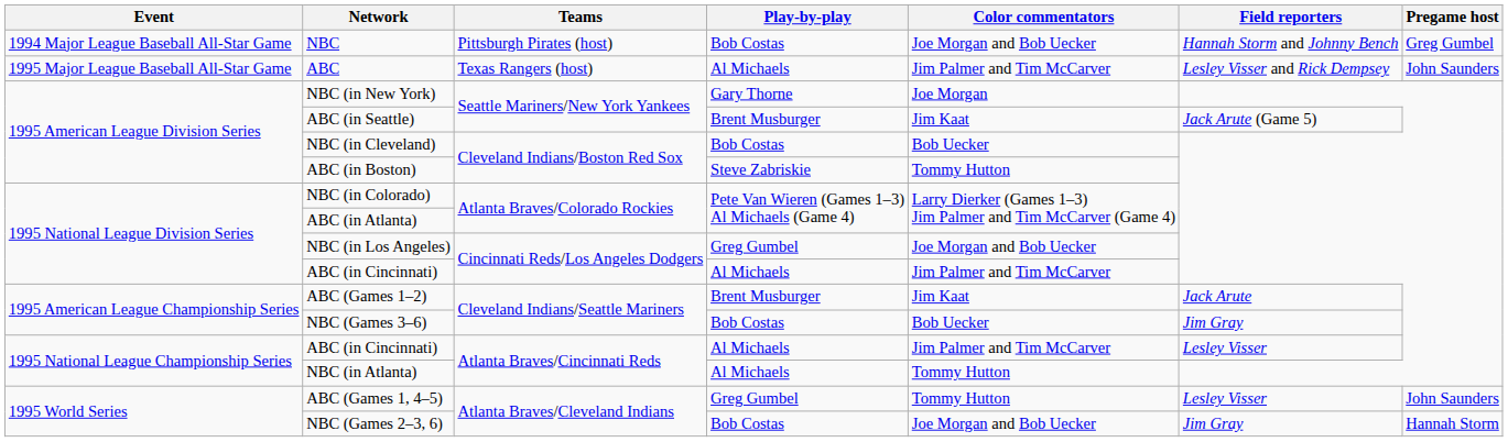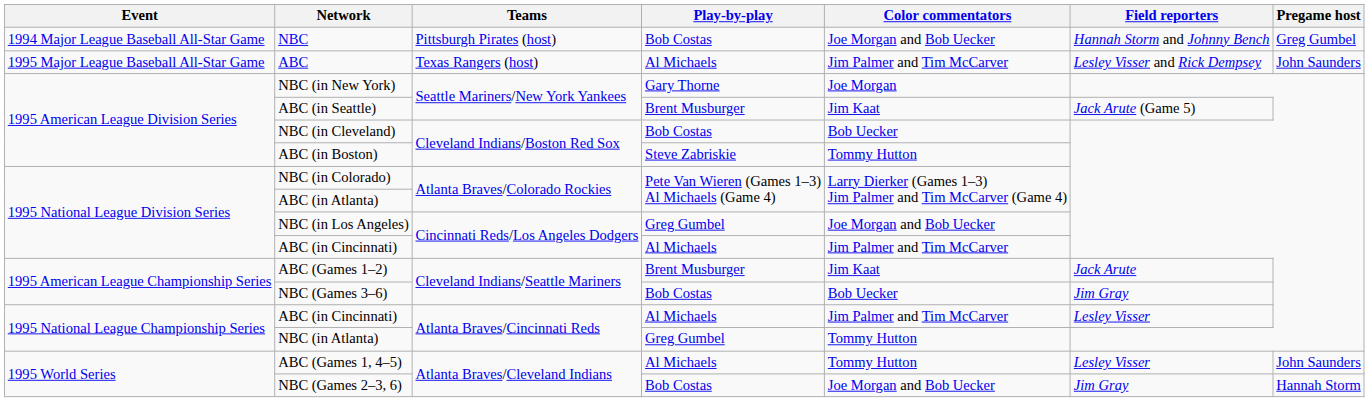NBC (in Atlanta) | Play-by-play: Al Michaels -> Greg Gumbel
ABC (Games 1, 4–5) | Play-by-play: Greg Gumbel -> Al Michaels
